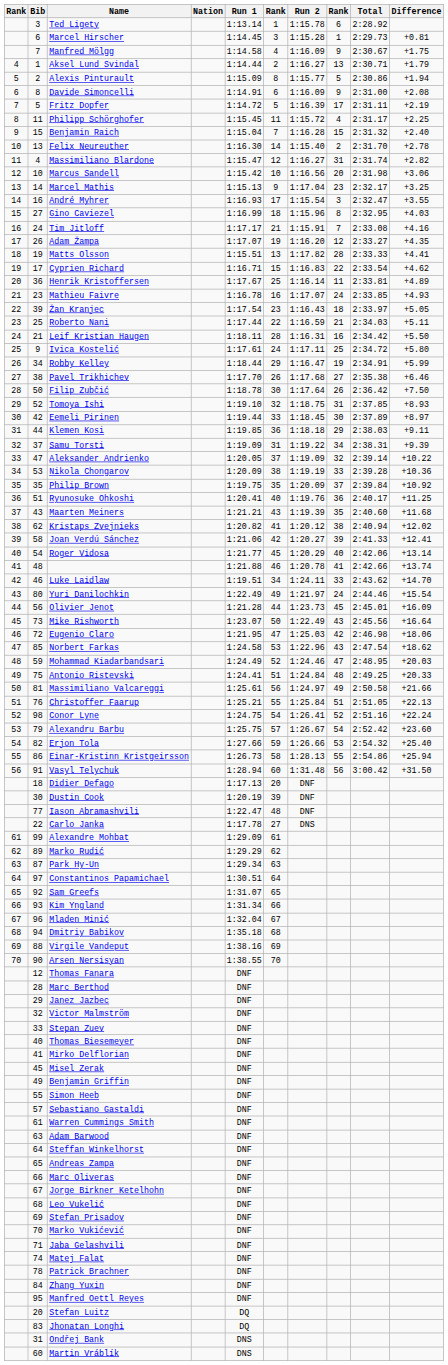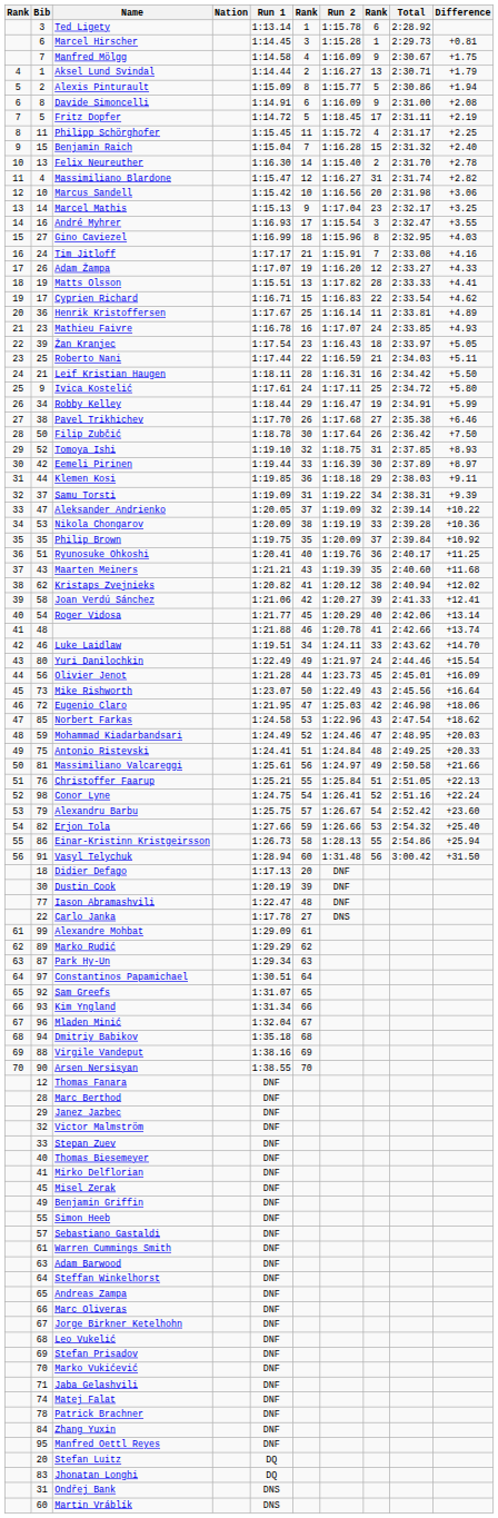Fritz Dopfer | Run 2: 1:16.39 -> 1:18.45
Adam Žampa | Difference: +4.35 -> +4.33
Eemeli Pirinen | Run 2: 1:18.45 -> 1:16.39
